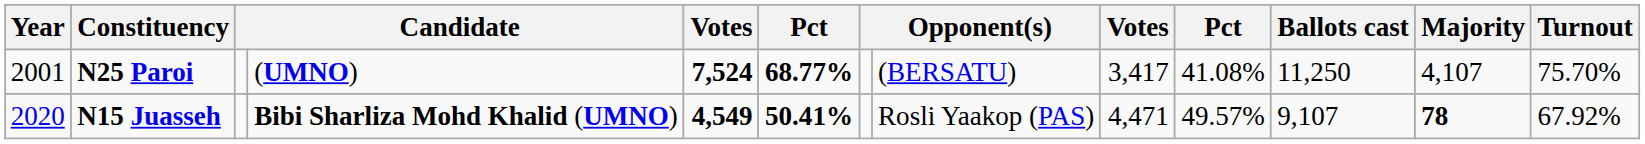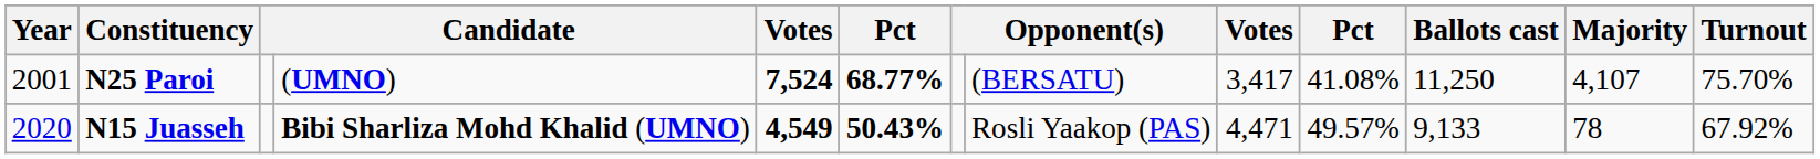N15 Juasseh | column 6: 50.41% -> 50.43%
N15 Juasseh | Ballots cast: 9,107 -> 9,133
N15 Juasseh | Majority: bold -> normal
